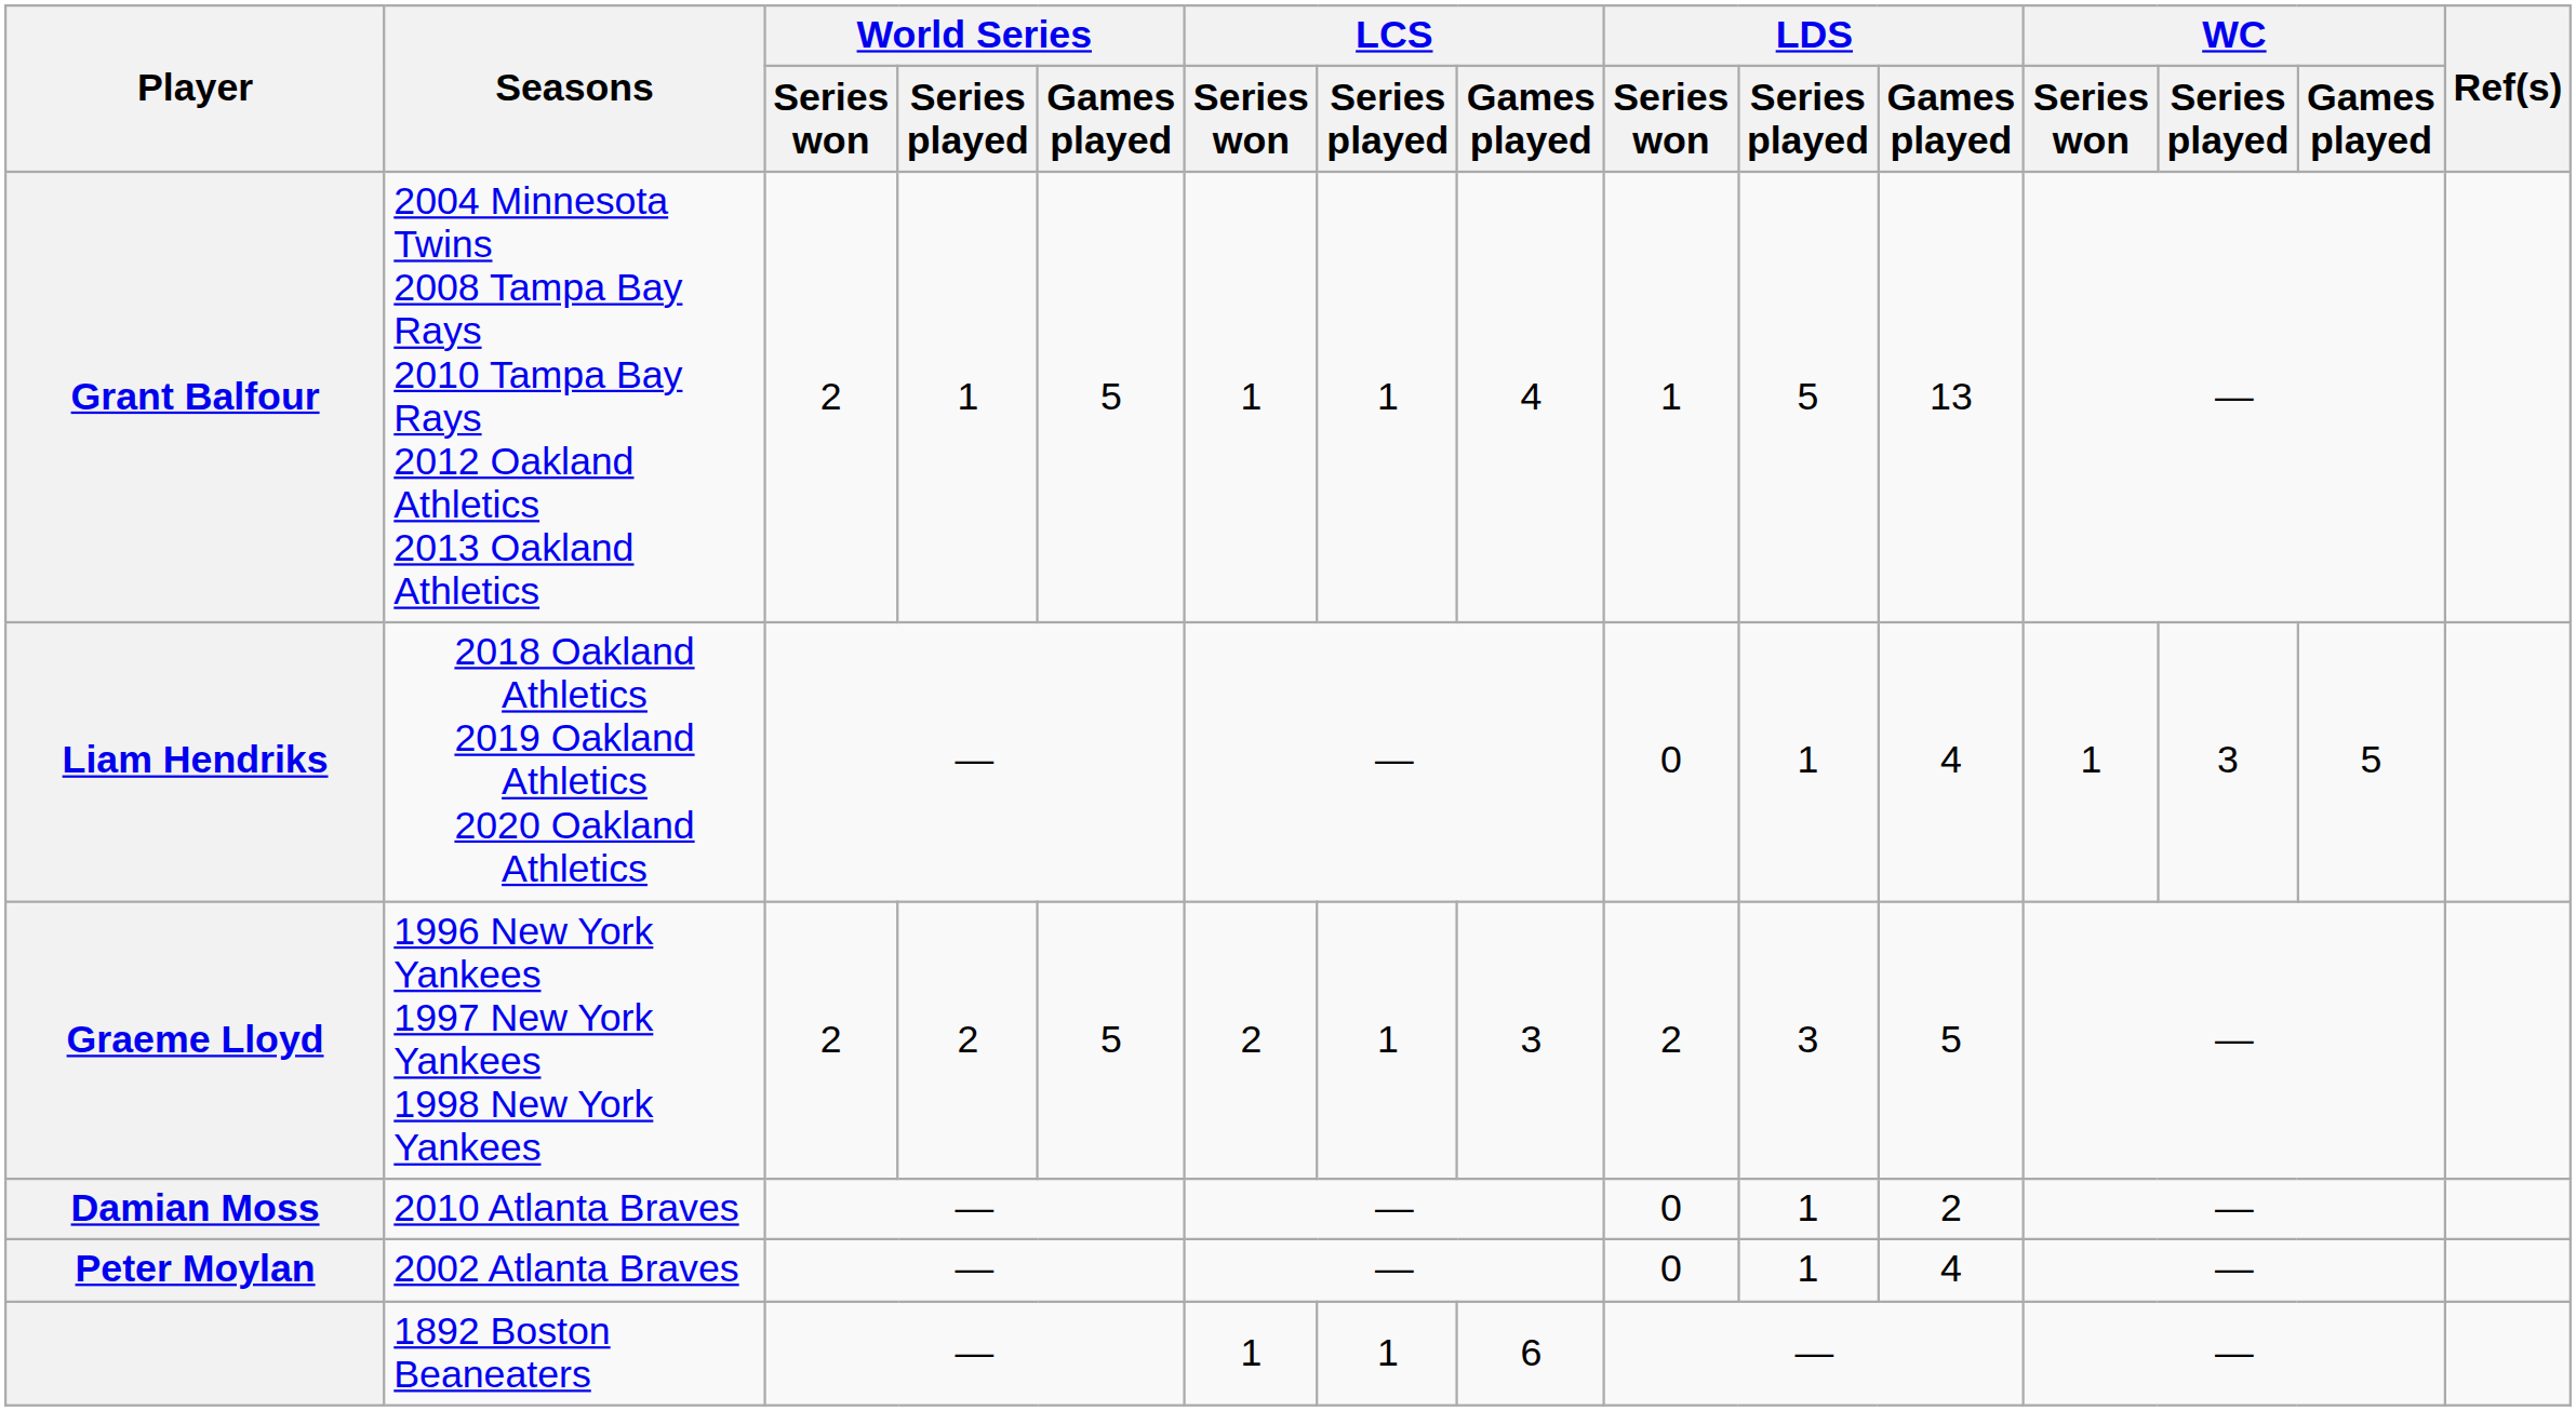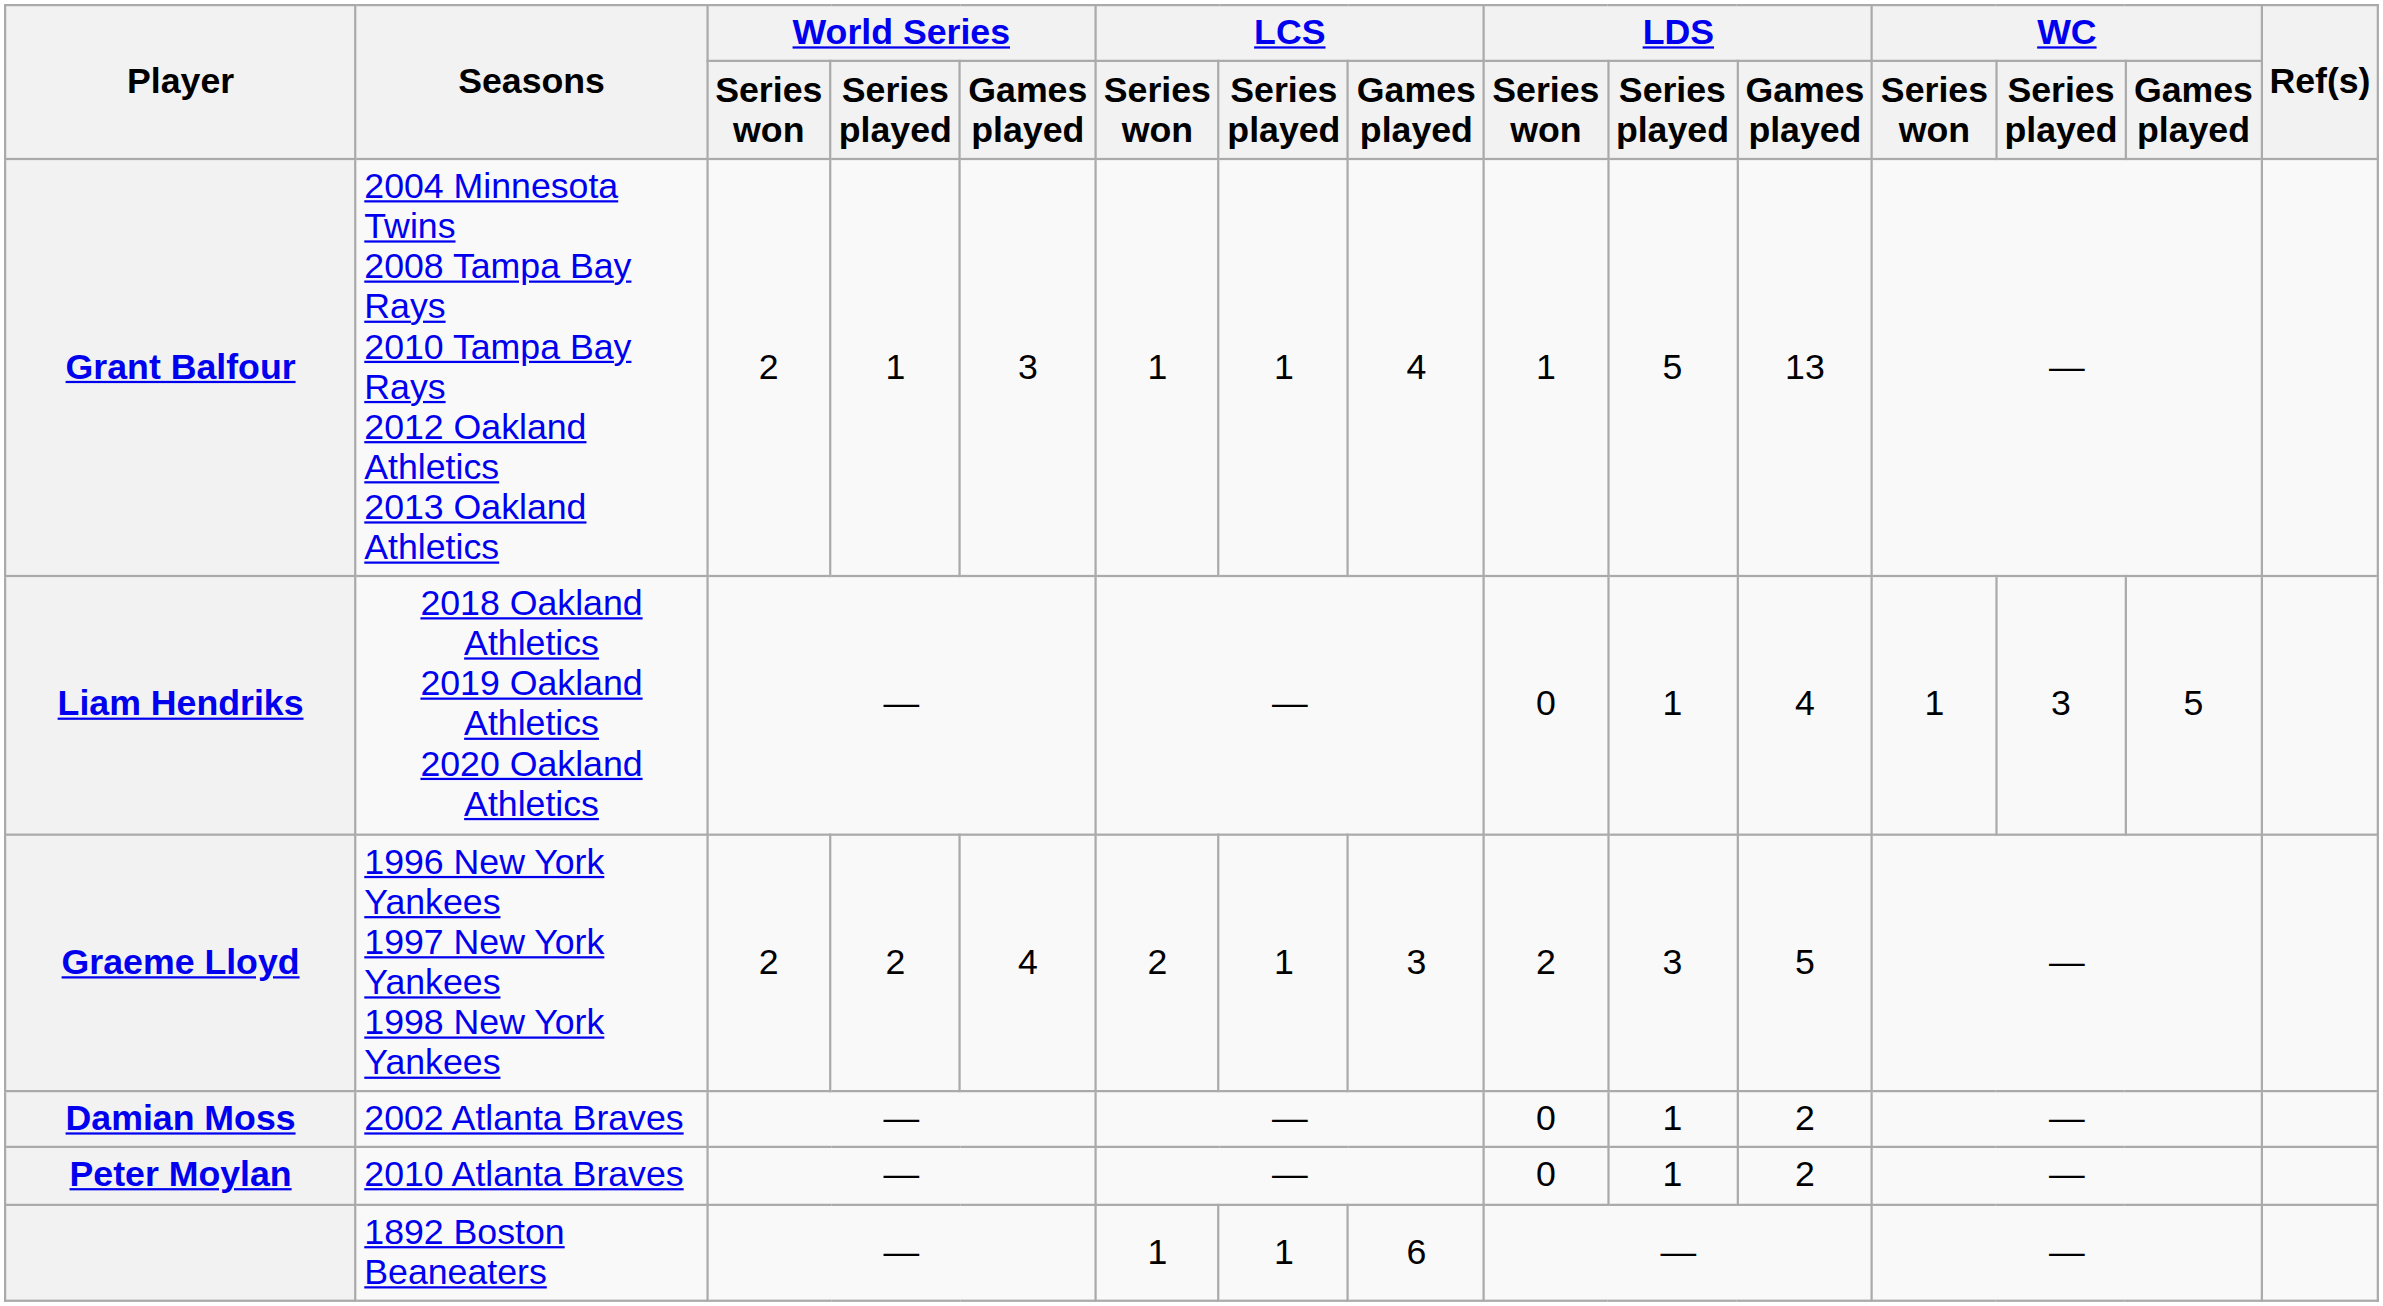Grant Balfour | World Series / Games played: 5 -> 3
Graeme Lloyd | World Series / Games played: 5 -> 4
Damian Moss | Seasons: 2010 Atlanta Braves -> 2002 Atlanta Braves
Peter Moylan | Seasons: 2002 Atlanta Braves -> 2010 Atlanta Braves
Peter Moylan | LDS / Games played: 4 -> 2
